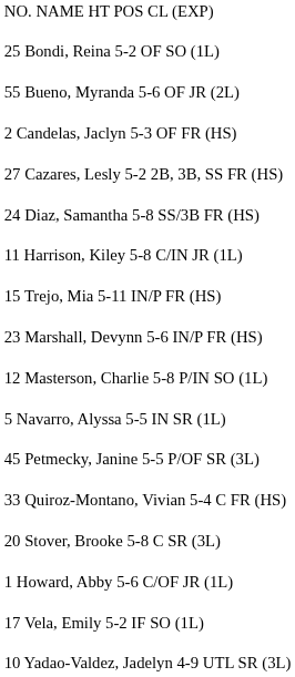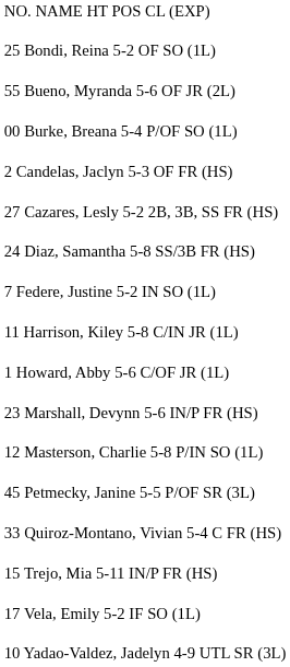+ row: 00 Burke, Breana 5-4 P/OF SO (1L)
+ row: 7 Federe, Justine 5-2 IN SO (1L)
rows swapped: 1 Howard, Abby 5-6 C/OF JR (1L) <-> 15 Trejo, Mia 5-11 IN/P FR (HS)
- row: 5 Navarro, Alyssa 5-5 IN SR (1L)
- row: 20 Stover, Brooke 5-8 C SR (3L)
